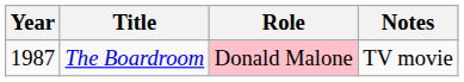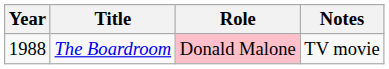The Boardroom | Year: 1987 -> 1988
